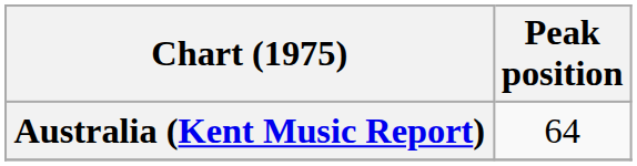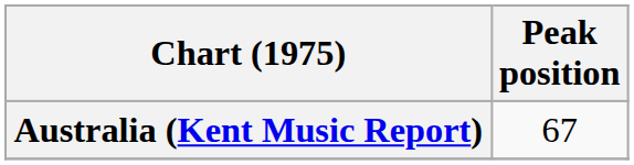Australia (Kent Music Report) | Peak position: 64 -> 67
